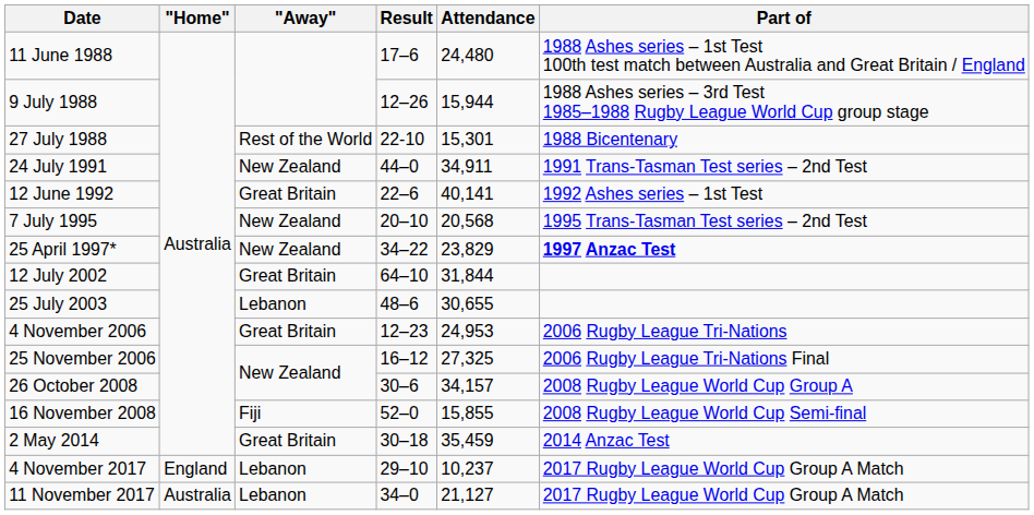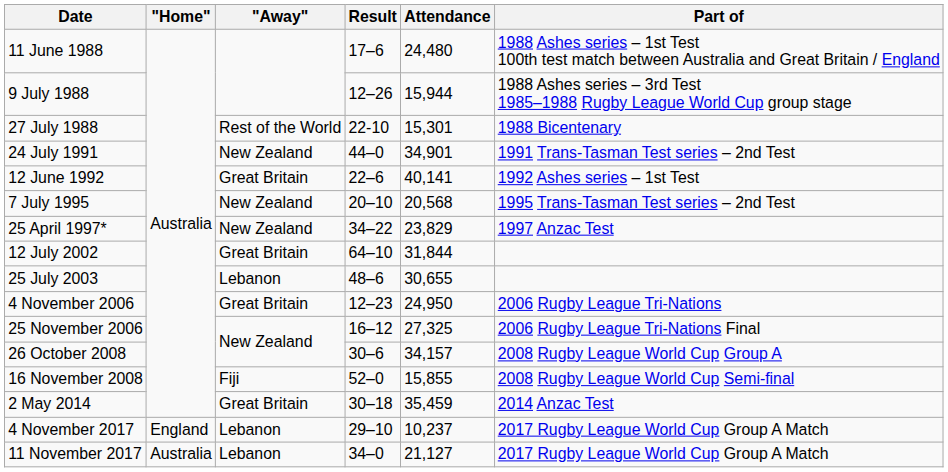24 July 1991 | Attendance: 34,911 -> 34,901
25 April 1997* | Part of: bold -> normal
4 November 2006 | Attendance: 24,953 -> 24,950
